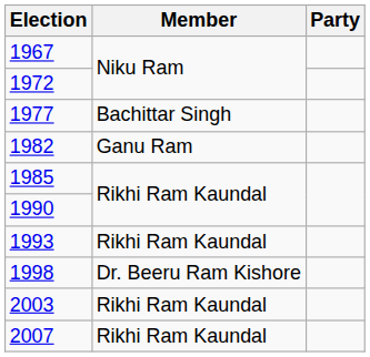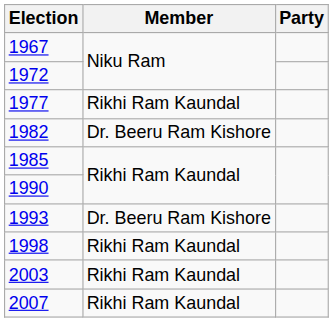1977 | Member: Bachittar Singh -> Rikhi Ram Kaundal
1982 | Member: Ganu Ram -> Dr. Beeru Ram Kishore
1993 | Member: Rikhi Ram Kaundal -> Dr. Beeru Ram Kishore
1998 | Member: Dr. Beeru Ram Kishore -> Rikhi Ram Kaundal
